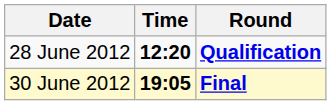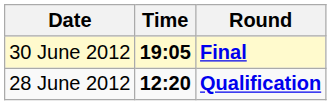rows swapped: 28 June 2012 <-> 30 June 2012
